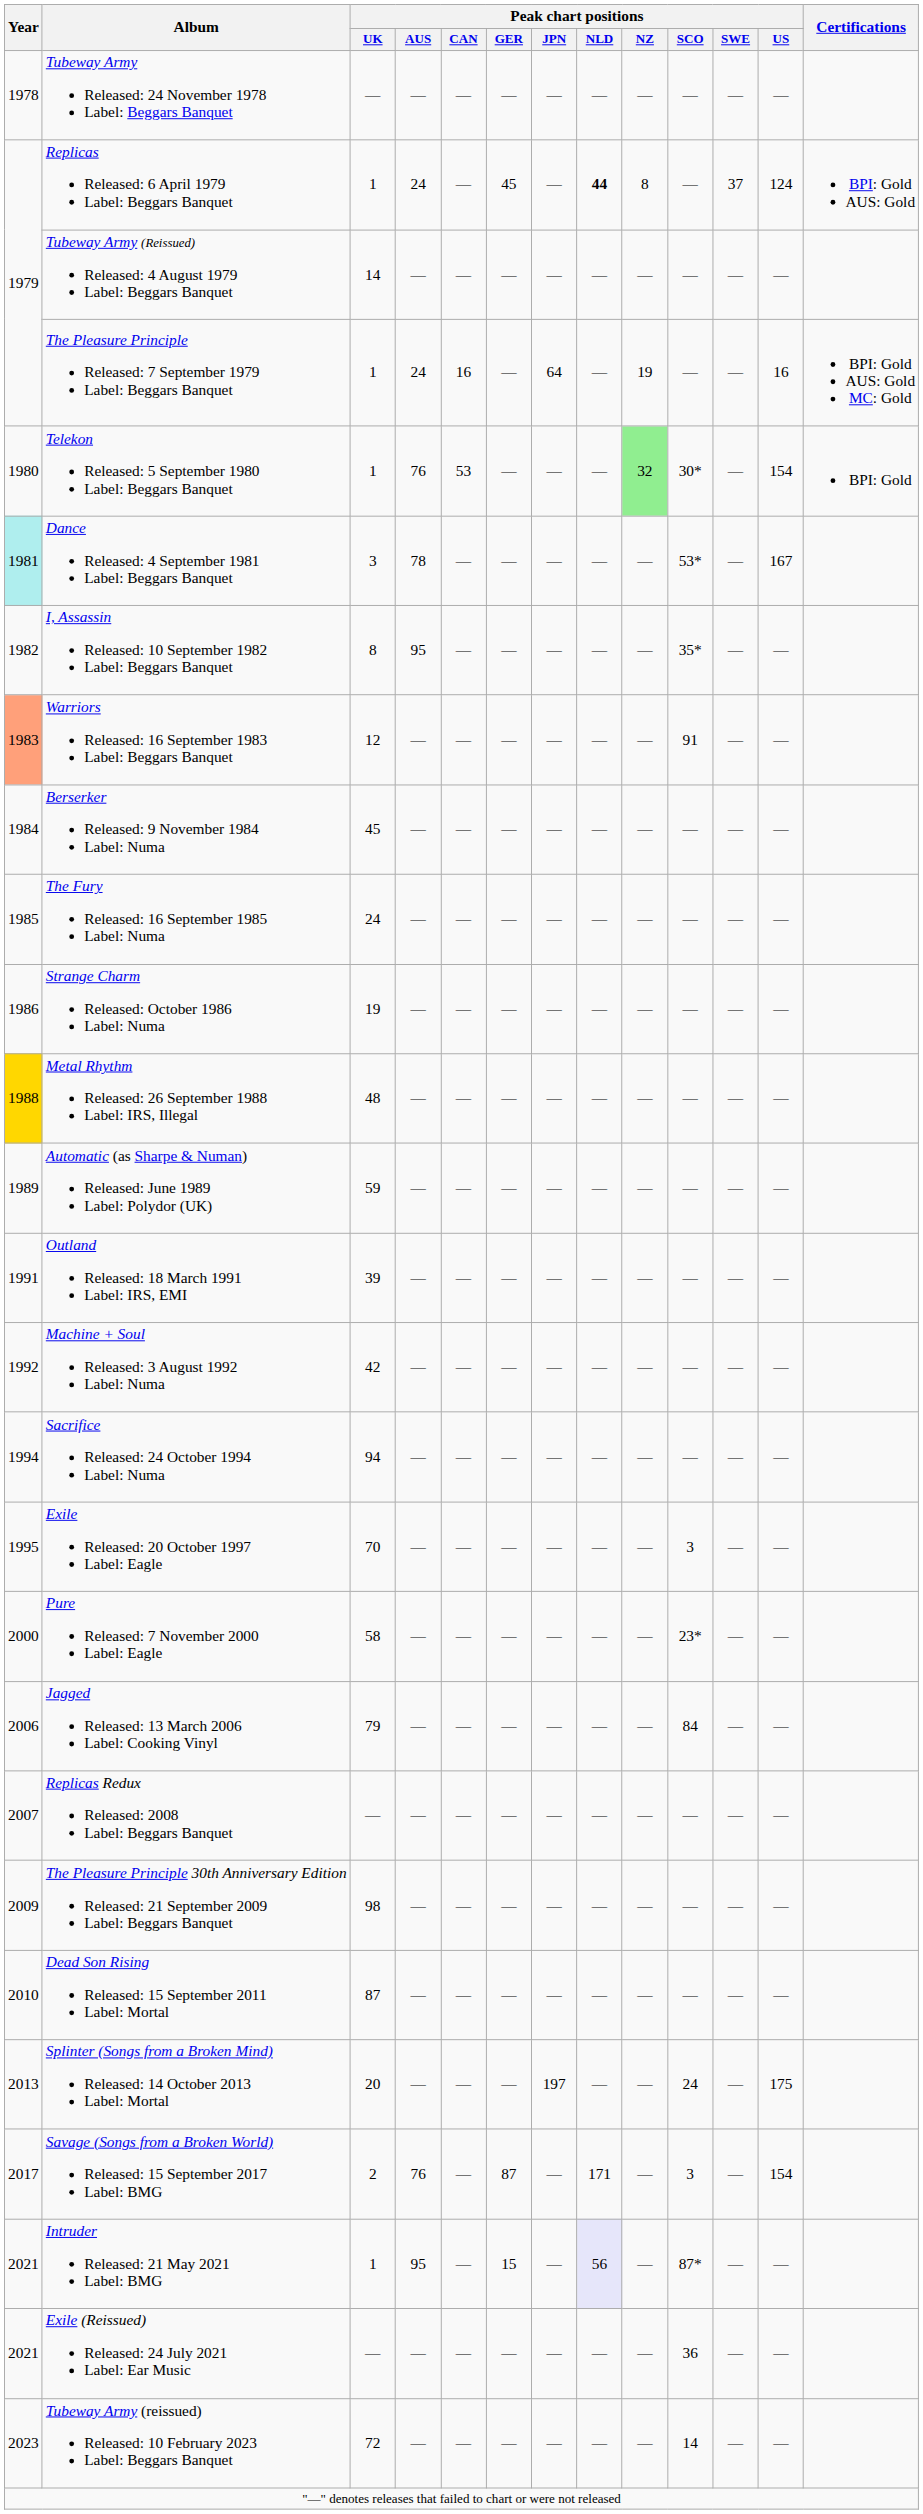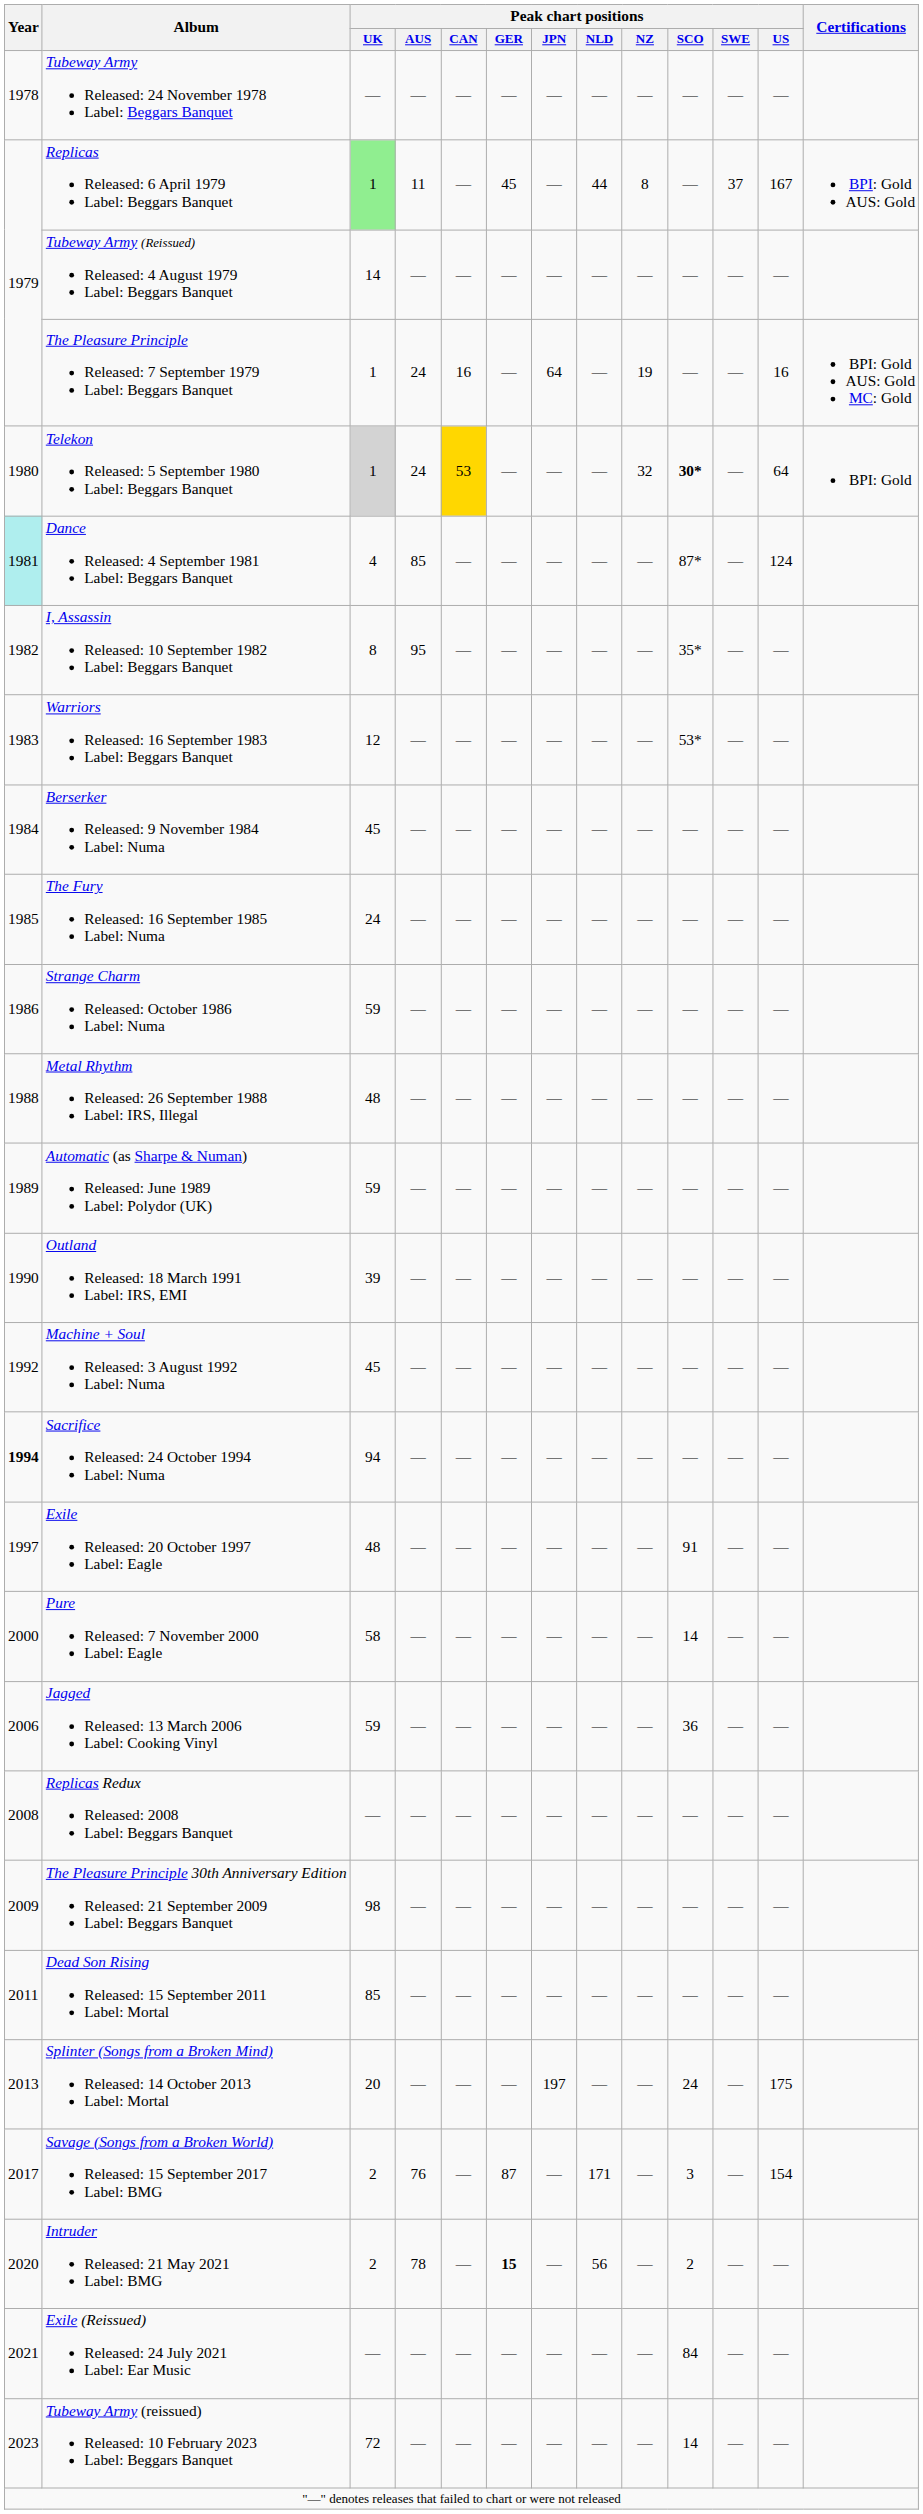Replicas Released: 6 April 1979 Label: Beggars Banquet | Peak chart positions / UK: no background -> lightgreen background
Replicas Released: 6 April 1979 Label: Beggars Banquet | Peak chart positions / AUS: 24 -> 11
Replicas Released: 6 April 1979 Label: Beggars Banquet | Peak chart positions / NLD: bold -> normal
Replicas Released: 6 April 1979 Label: Beggars Banquet | Peak chart positions / US: 124 -> 167
Telekon Released: 5 September 1980 Label: Beggars Banquet | Peak chart positions / UK: no background -> lightgrey background
Telekon Released: 5 September 1980 Label: Beggars Banquet | Peak chart positions / AUS: 76 -> 24
Telekon Released: 5 September 1980 Label: Beggars Banquet | Peak chart positions / CAN: no background -> gold background
Telekon Released: 5 September 1980 Label: Beggars Banquet | Peak chart positions / NZ: lightgreen background -> no background
Telekon Released: 5 September 1980 Label: Beggars Banquet | Peak chart positions / SCO: normal -> bold
Telekon Released: 5 September 1980 Label: Beggars Banquet | Peak chart positions / US: 154 -> 64
Dance Released: 4 September 1981 Label: Beggars Banquet | Peak chart positions / UK: 3 -> 4
Dance Released: 4 September 1981 Label: Beggars Banquet | Peak chart positions / AUS: 78 -> 85
Dance Released: 4 September 1981 Label: Beggars Banquet | Peak chart positions / SCO: 53* -> 87*
Dance Released: 4 September 1981 Label: Beggars Banquet | Peak chart positions / US: 167 -> 124
Warriors Released: 16 September 1983 Label: Beggars Banquet | Year: lightsalmon background -> no background
Warriors Released: 16 September 1983 Label: Beggars Banquet | Peak chart positions / SCO: 91 -> 53*
Strange Charm Released: October 1986 Label: Numa | Peak chart positions / UK: 19 -> 59
Metal Rhythm Released: 26 September 1988 Label: IRS, Illegal | Year: gold background -> no background
Outland Released: 18 March 1991 Label: IRS, EMI | Year: 1991 -> 1990
Machine + Soul Released: 3 August 1992 Label: Numa | Peak chart positions / UK: 42 -> 45
Sacrifice Released: 24 October 1994 Label: Numa | Year: normal -> bold
Exile Released: 20 October 1997 Label: Eagle | Year: 1995 -> 1997
Exile Released: 20 October 1997 Label: Eagle | Peak chart positions / UK: 70 -> 48
Exile Released: 20 October 1997 Label: Eagle | Peak chart positions / SCO: 3 -> 91
Pure Released: 7 November 2000 Label: Eagle | Peak chart positions / SCO: 23* -> 14
Jagged Released: 13 March 2006 Label: Cooking Vinyl | Peak chart positions / UK: 79 -> 59
Jagged Released: 13 March 2006 Label: Cooking Vinyl | Peak chart positions / SCO: 84 -> 36
Replicas Redux Released: 2008 Label: Beggars Banquet | Year: 2007 -> 2008
Dead Son Rising Released: 15 September 2011 Label: Mortal | Year: 2010 -> 2011
Dead Son Rising Released: 15 September 2011 Label: Mortal | Peak chart positions / UK: 87 -> 85
Intruder Released: 21 May 2021 Label: BMG | Year: 2021 -> 2020
Intruder Released: 21 May 2021 Label: BMG | Peak chart positions / UK: 1 -> 2
Intruder Released: 21 May 2021 Label: BMG | Peak chart positions / AUS: 95 -> 78
Intruder Released: 21 May 2021 Label: BMG | Peak chart positions / GER: normal -> bold
Intruder Released: 21 May 2021 Label: BMG | Peak chart positions / NLD: lavender background -> no background
Intruder Released: 21 May 2021 Label: BMG | Peak chart positions / SCO: 87* -> 2
Exile (Reissued) Released: 24 July 2021 Label: Ear Music | Peak chart positions / SCO: 36 -> 84
